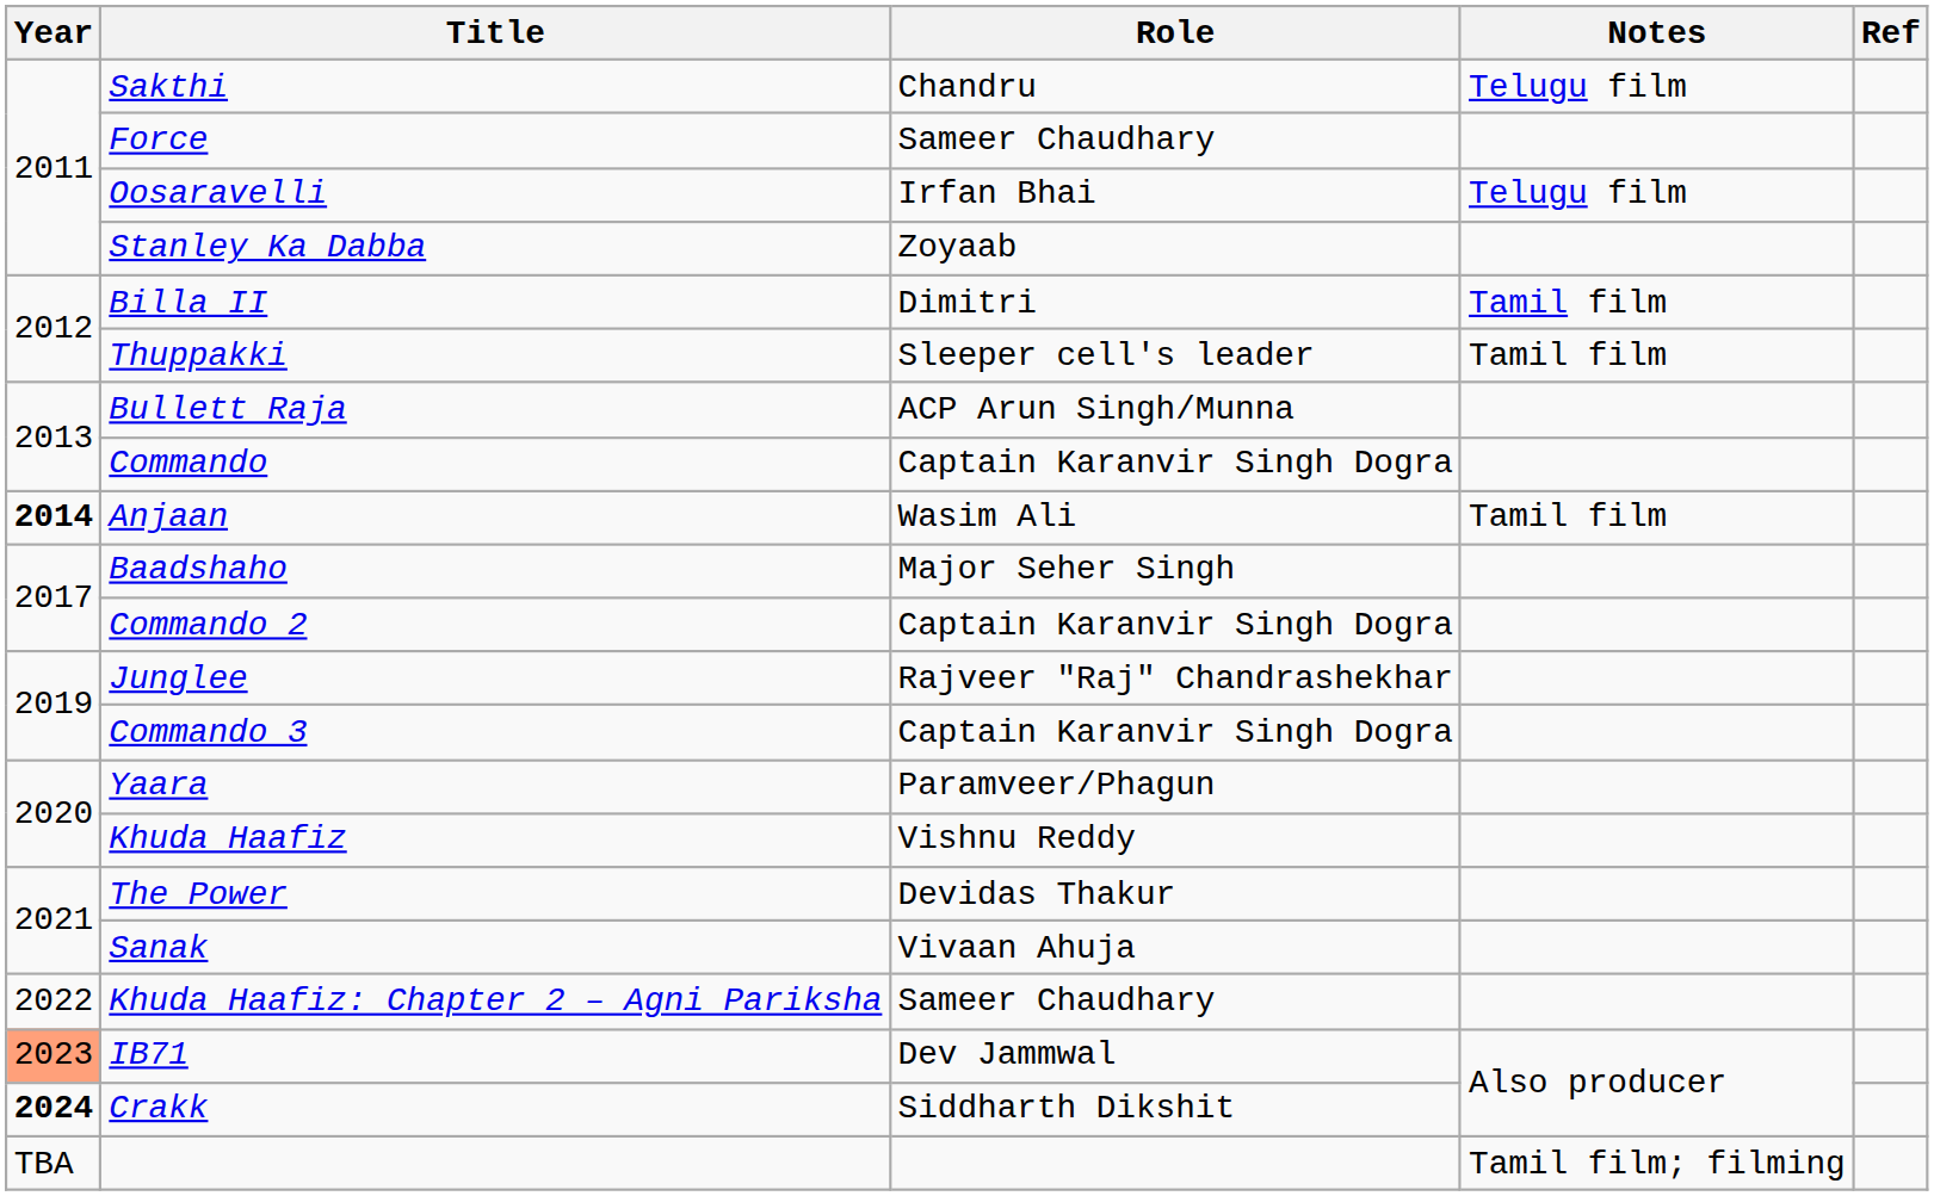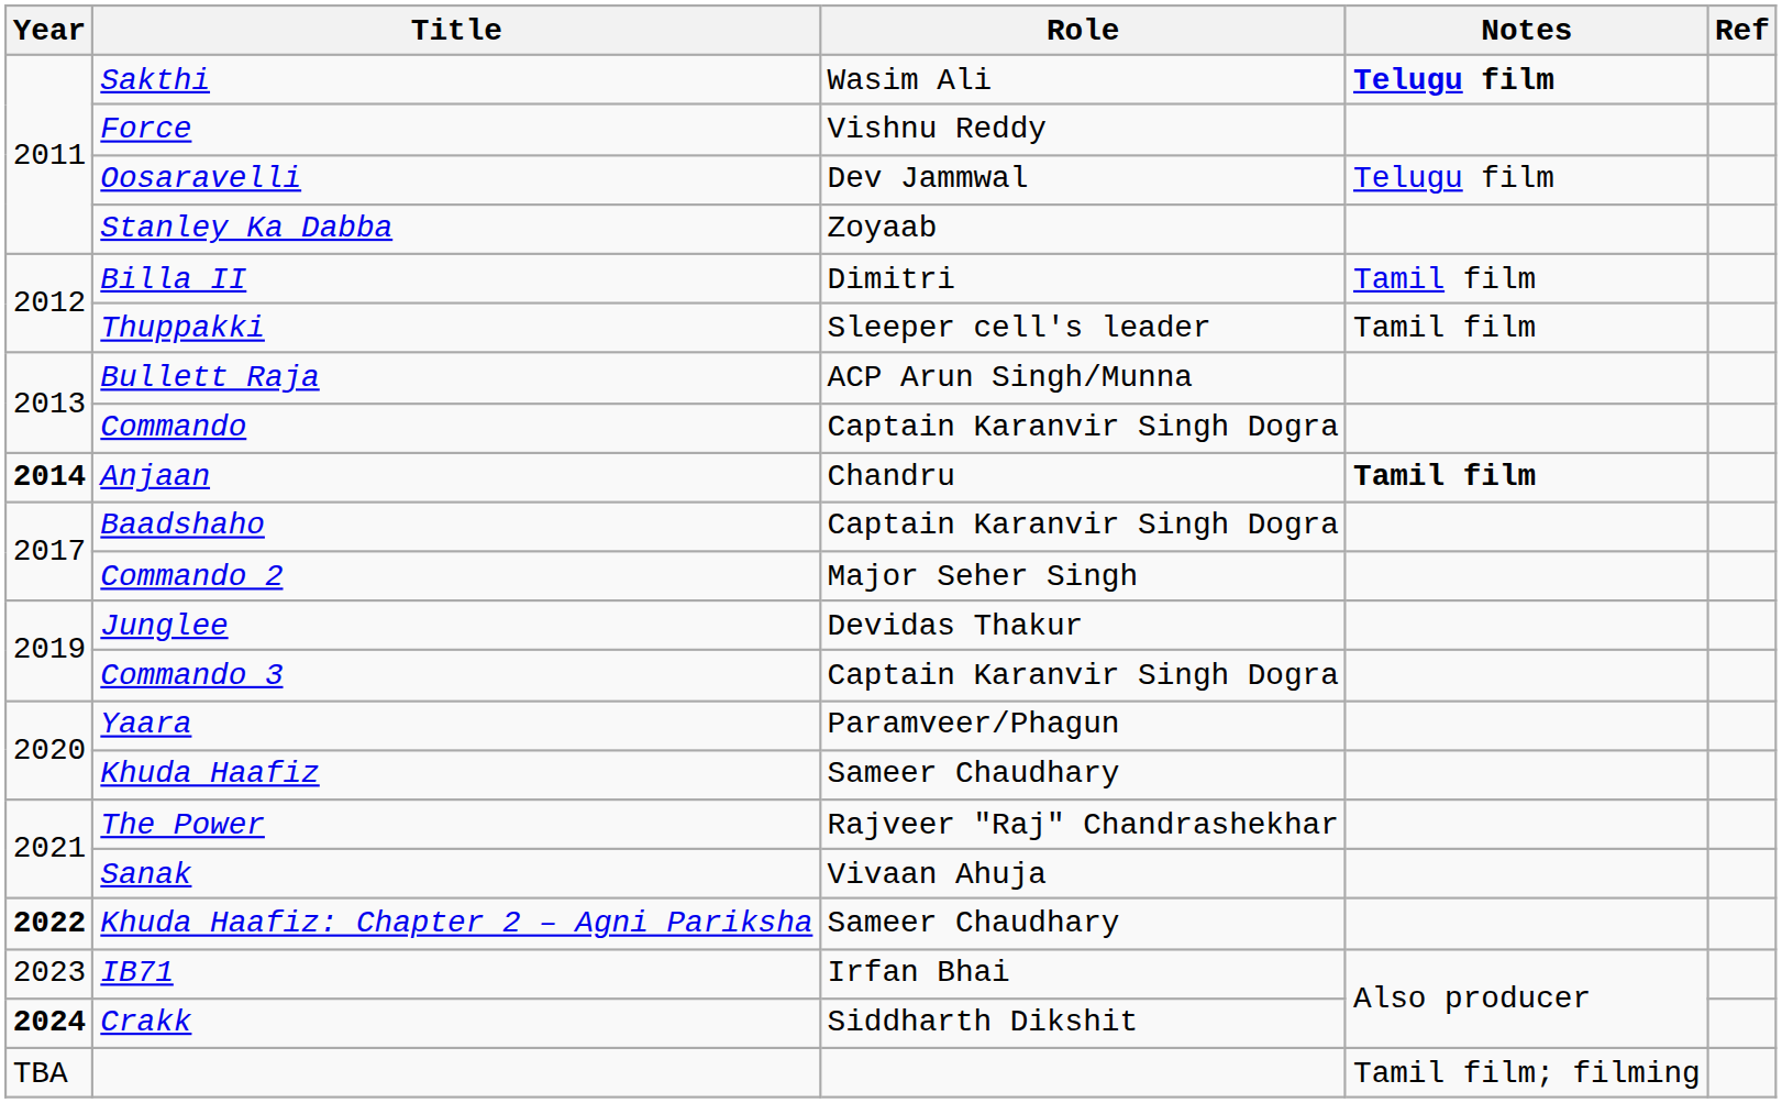Sakthi | Role: Chandru -> Wasim Ali
Sakthi | Notes: normal -> bold
Force | Role: Sameer Chaudhary -> Vishnu Reddy
Oosaravelli | Role: Irfan Bhai -> Dev Jammwal
Anjaan | Role: Wasim Ali -> Chandru
Anjaan | Notes: normal -> bold
Baadshaho | Role: Major Seher Singh -> Captain Karanvir Singh Dogra
Commando 2 | Role: Captain Karanvir Singh Dogra -> Major Seher Singh
Junglee | Role: Rajveer "Raj" Chandrashekhar -> Devidas Thakur
Khuda Haafiz | Role: Vishnu Reddy -> Sameer Chaudhary
The Power | Role: Devidas Thakur -> Rajveer "Raj" Chandrashekhar
Khuda Haafiz: Chapter 2 – Agni Pariksha | Year: normal -> bold
IB71 | Year: lightsalmon background -> no background
IB71 | Role: Dev Jammwal -> Irfan Bhai
